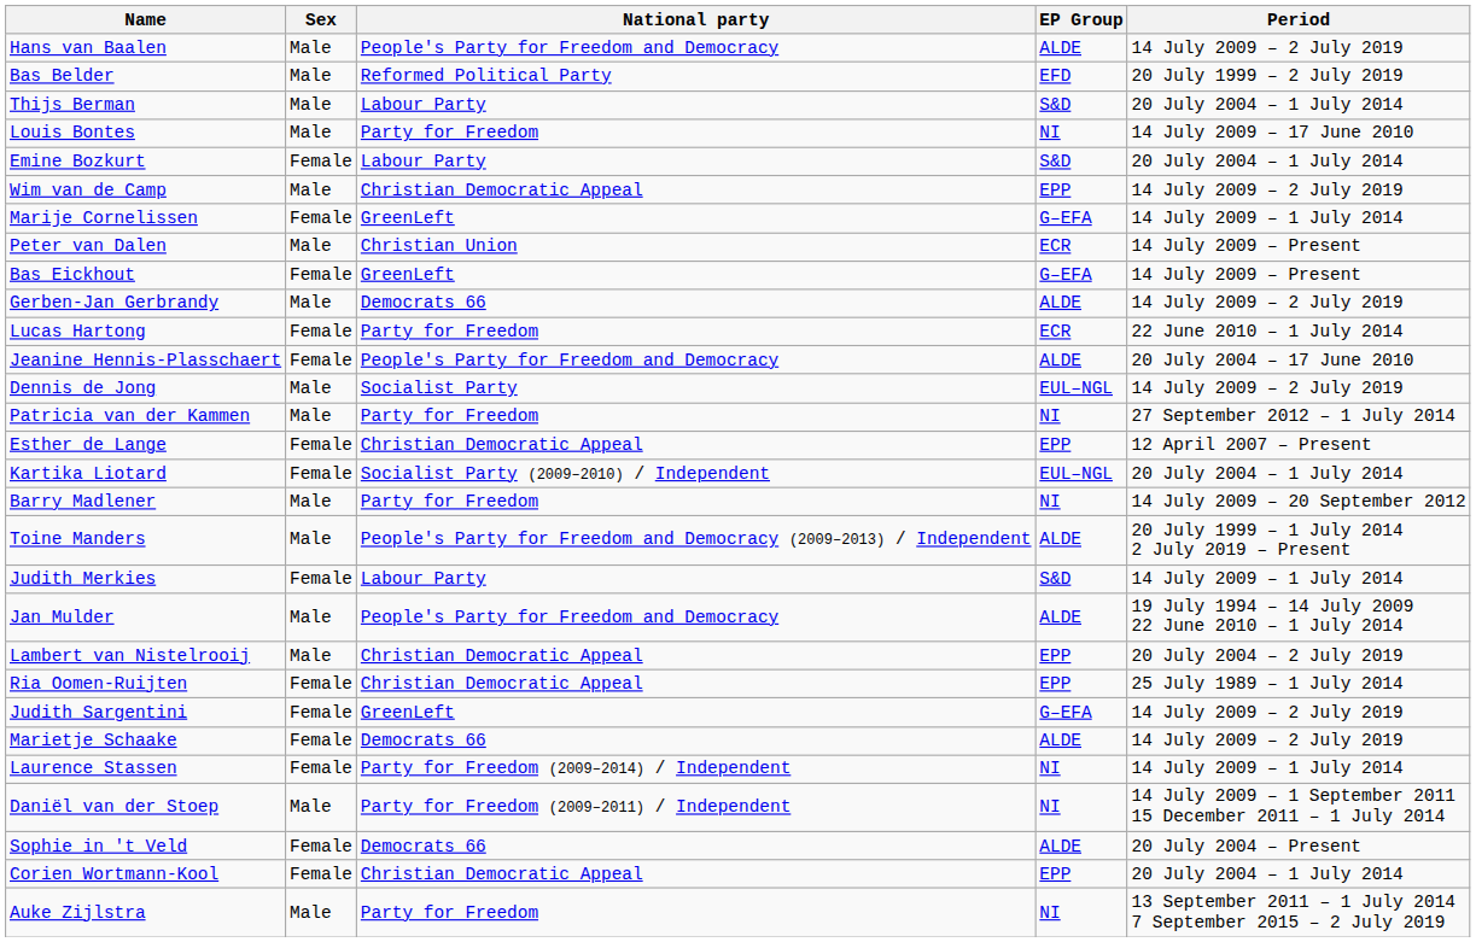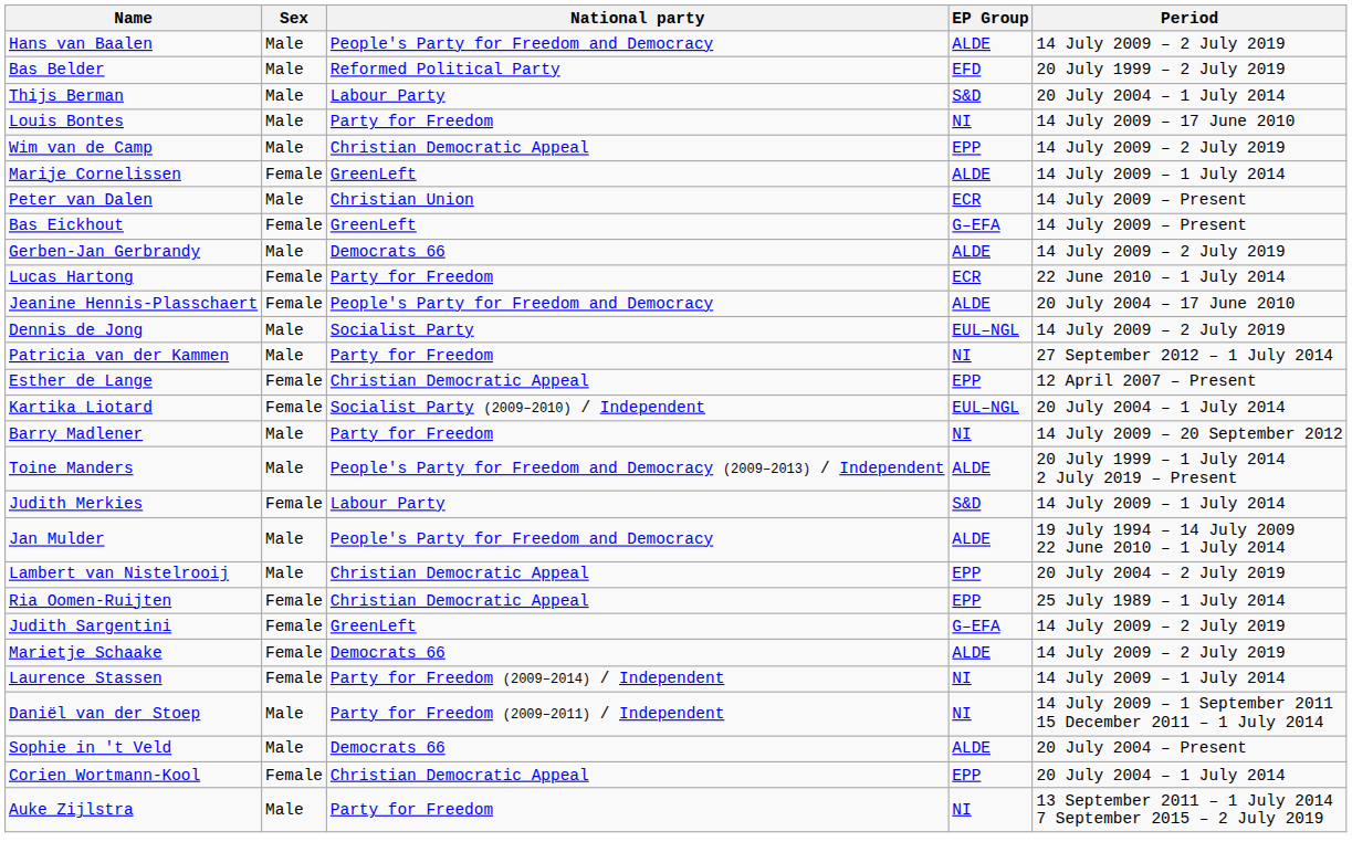- row: Emine Bozkurt | Female | Labour Party | S&D | 20 July 2004 – 1 July 2014
Marije Cornelissen | EP Group: G–EFA -> ALDE
Sophie in 't Veld | Sex: Female -> Male
